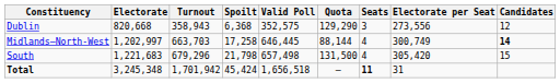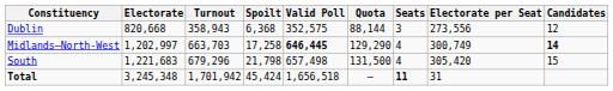Dublin | Quota: 129,290 -> 88,144
Midlands–North-West | Valid Poll: normal -> bold
Midlands–North-West | Quota: 88,144 -> 129,290
